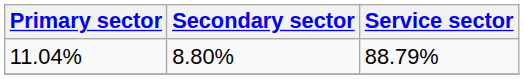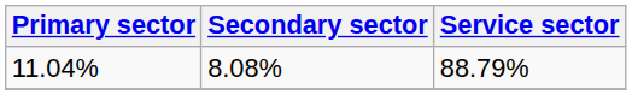11.04% | Secondary sector: 8.80% -> 8.08%
